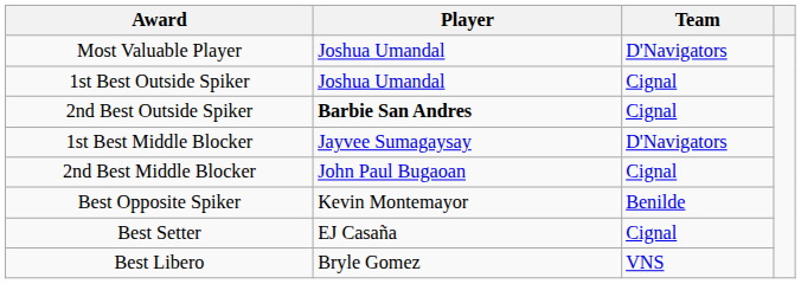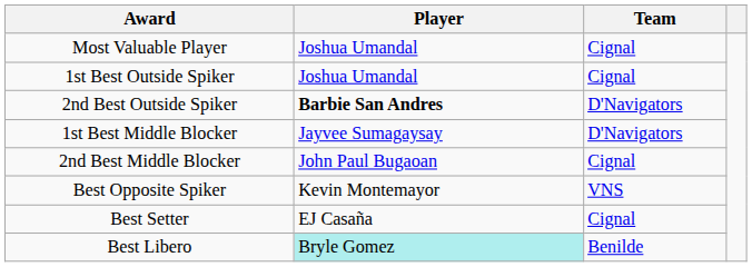Most Valuable Player | Team: D'Navigators -> Cignal
2nd Best Outside Spiker | Team: Cignal -> D'Navigators
Best Opposite Spiker | Team: Benilde -> VNS
Best Libero | Player: no background -> paleturquoise background
Best Libero | Team: VNS -> Benilde
